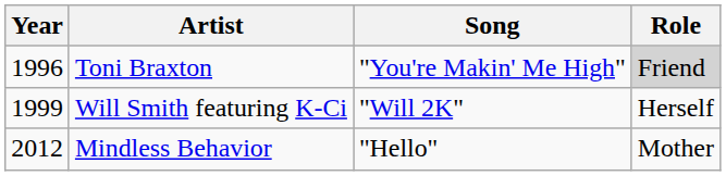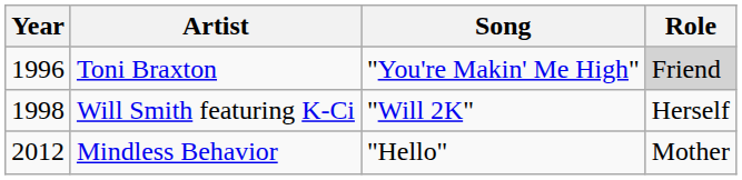Will Smith featuring K-Ci | Year: 1999 -> 1998
